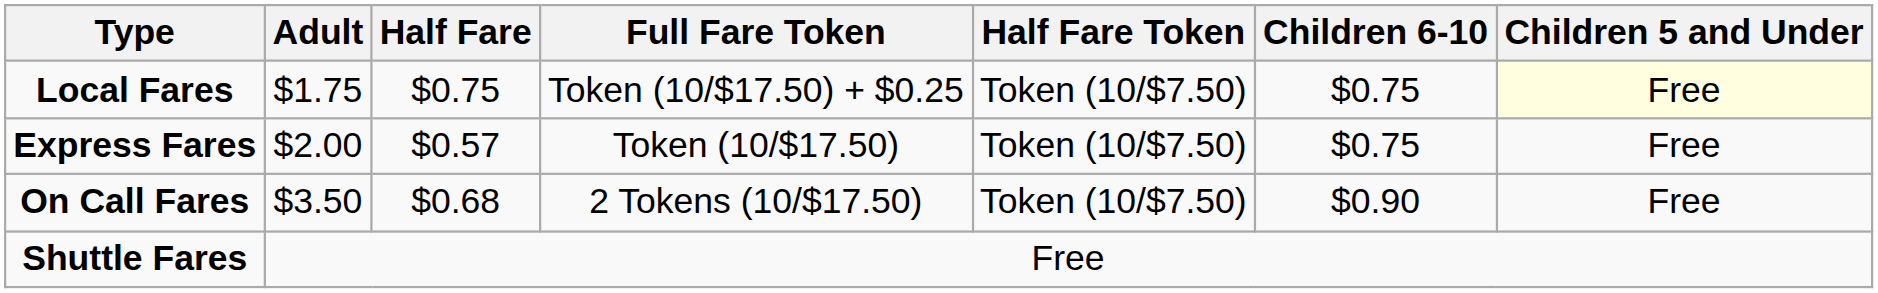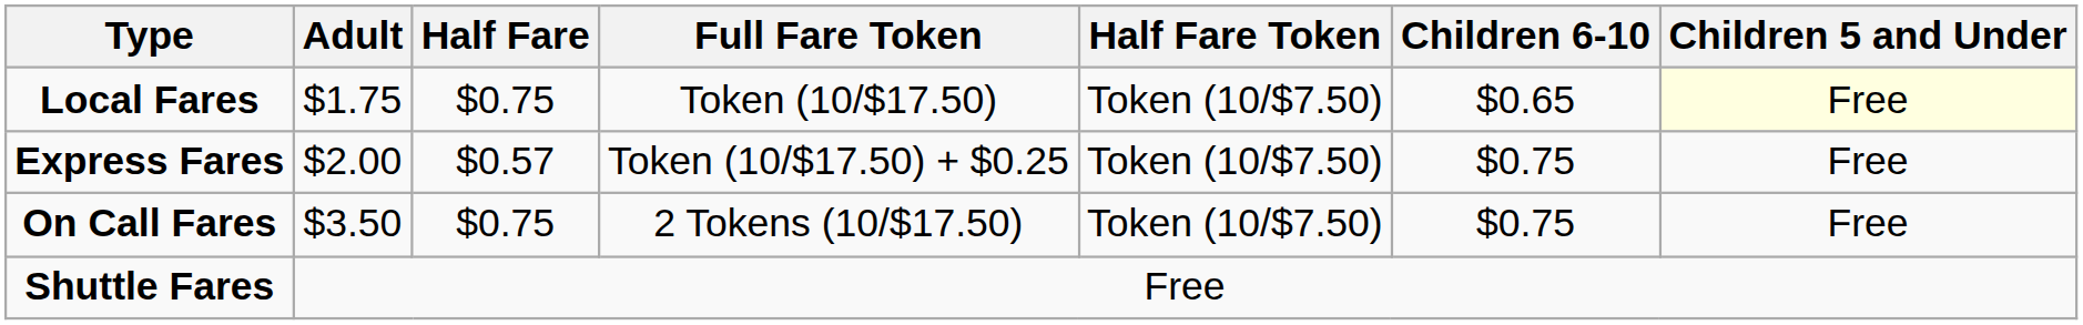Local Fares | Full Fare Token: Token (10/$17.50) + $0.25 -> Token (10/$17.50)
Local Fares | Children 6-10: $0.75 -> $0.65
Express Fares | Full Fare Token: Token (10/$17.50) -> Token (10/$17.50) + $0.25
On Call Fares | Half Fare: $0.68 -> $0.75
On Call Fares | Children 6-10: $0.90 -> $0.75
